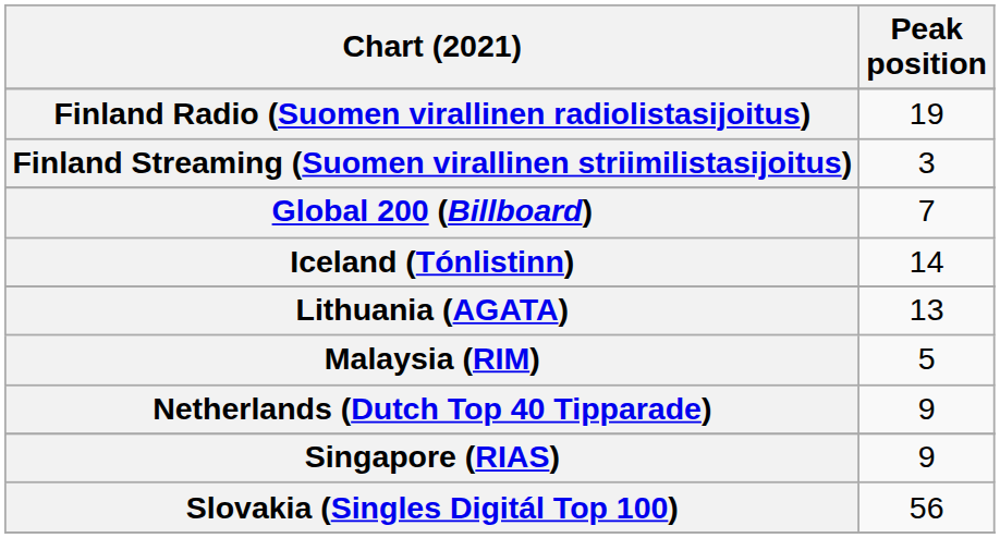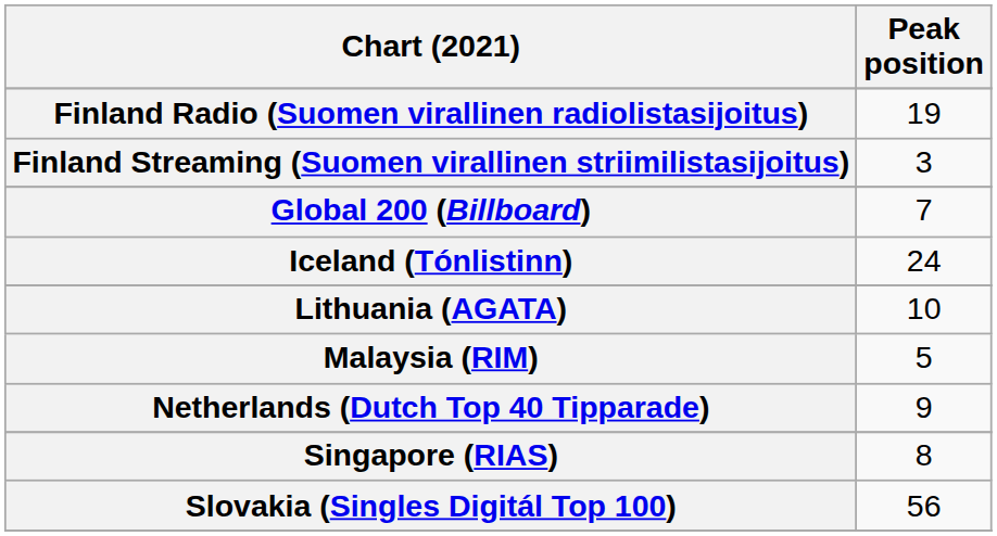Iceland (Tónlistinn) | Peak position: 14 -> 24
Lithuania (AGATA) | Peak position: 13 -> 10
Singapore (RIAS) | Peak position: 9 -> 8
